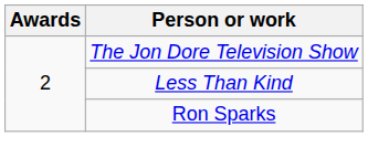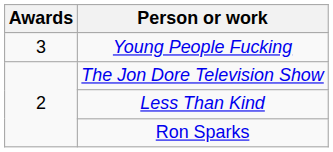+ row: 3 | Young People Fucking
